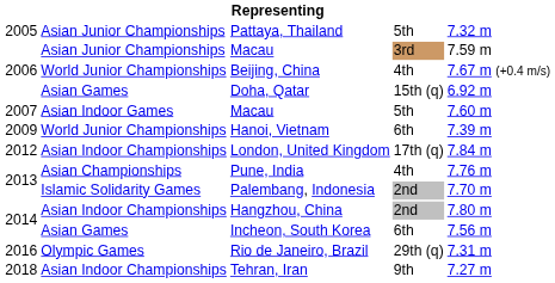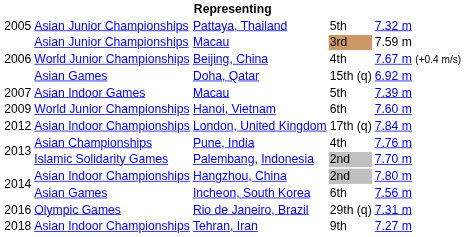2007 / Macau | column 5: 7.60 m -> 7.39 m
Hanoi, Vietnam | column 5: 7.39 m -> 7.60 m
